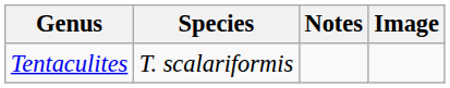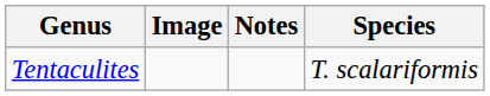columns swapped: Species <-> Image
